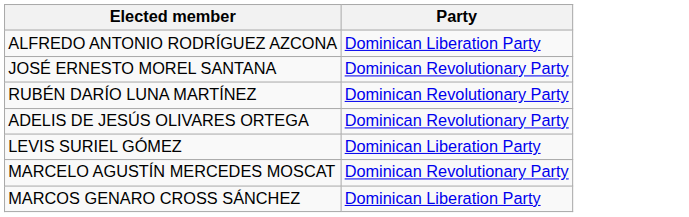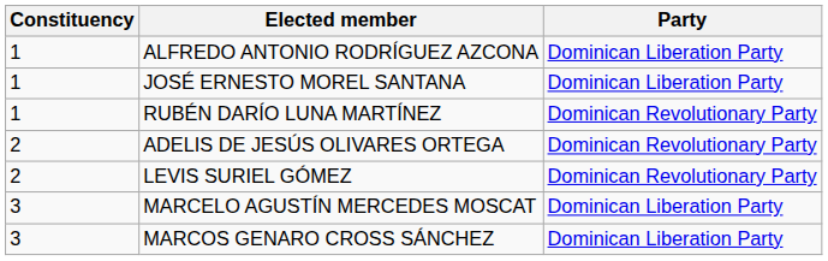+ column: Constituency | 1 | 1 | 1 | 2 | 2 | 3 | 3
JOSÉ ERNESTO MOREL SANTANA | Party: Dominican Revolutionary Party -> Dominican Liberation Party
LEVIS SURIEL GÓMEZ | Party: Dominican Liberation Party -> Dominican Revolutionary Party
MARCELO AGUSTÍN MERCEDES MOSCAT | Party: Dominican Revolutionary Party -> Dominican Liberation Party
